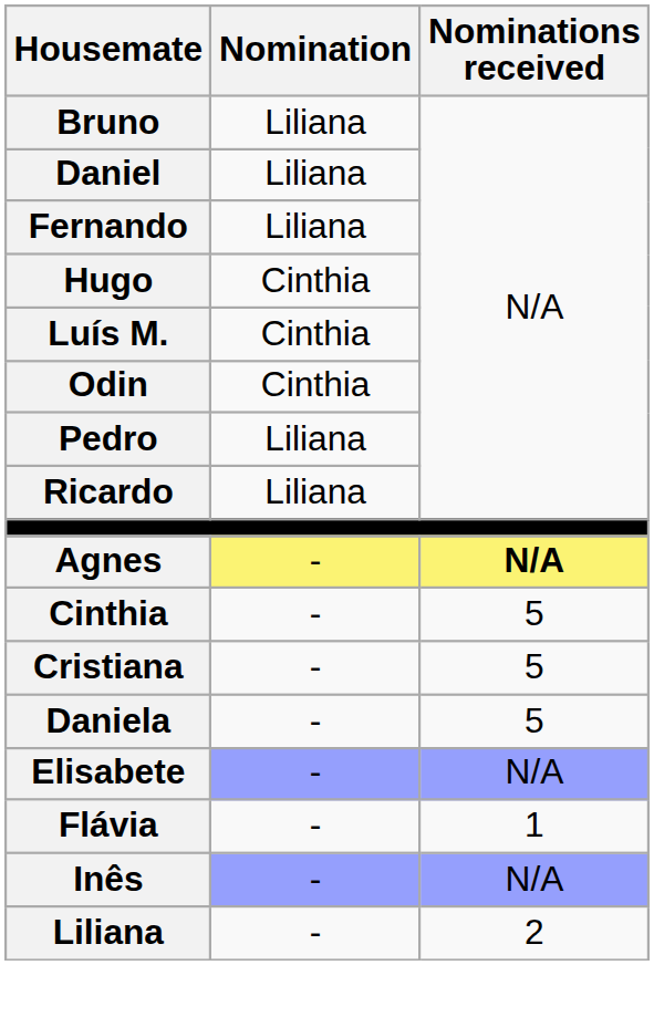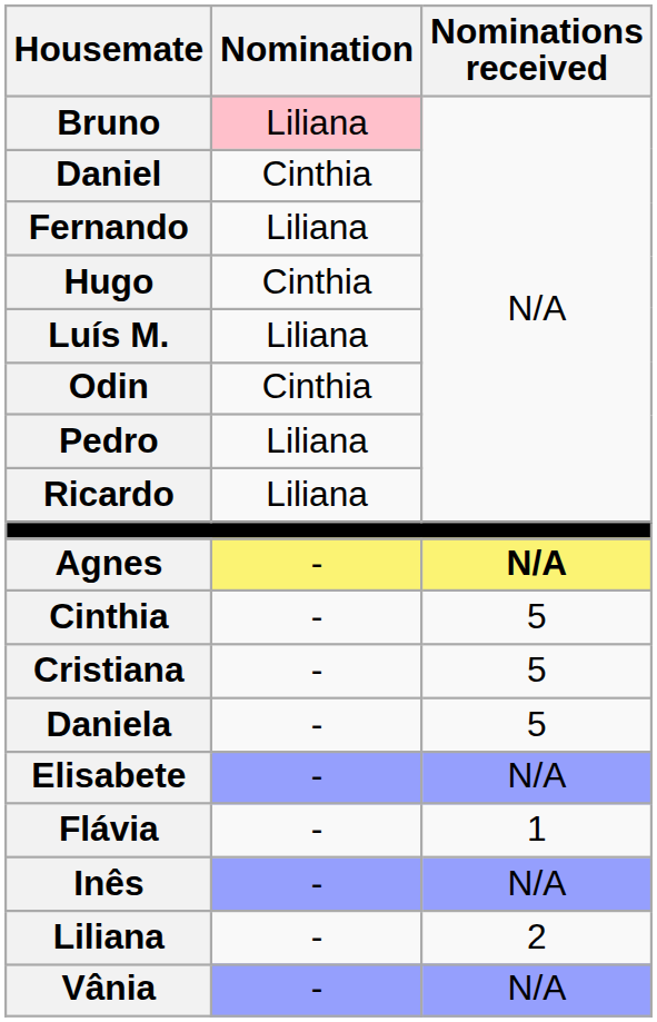Bruno | Nomination: no background -> pink background
Daniel | Nomination: Liliana -> Cinthia
Luís M. | Nomination: Cinthia -> Liliana
+ row: Vânia | - | N/A
